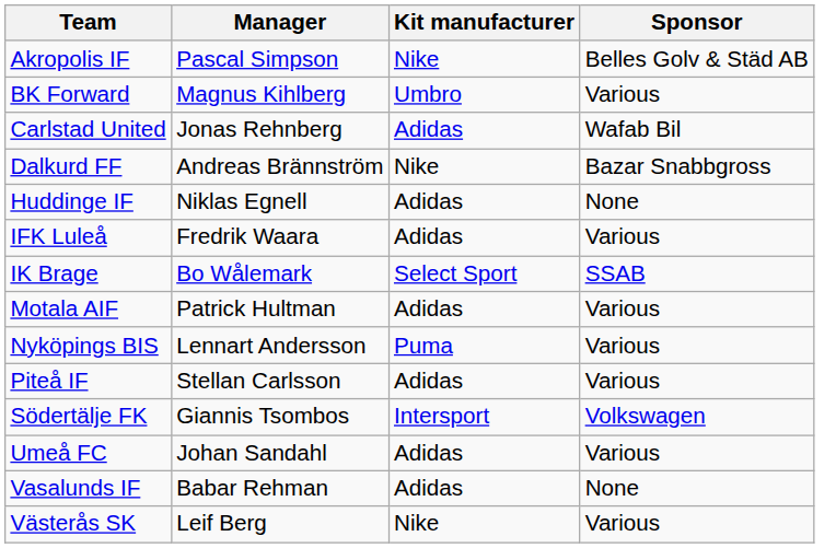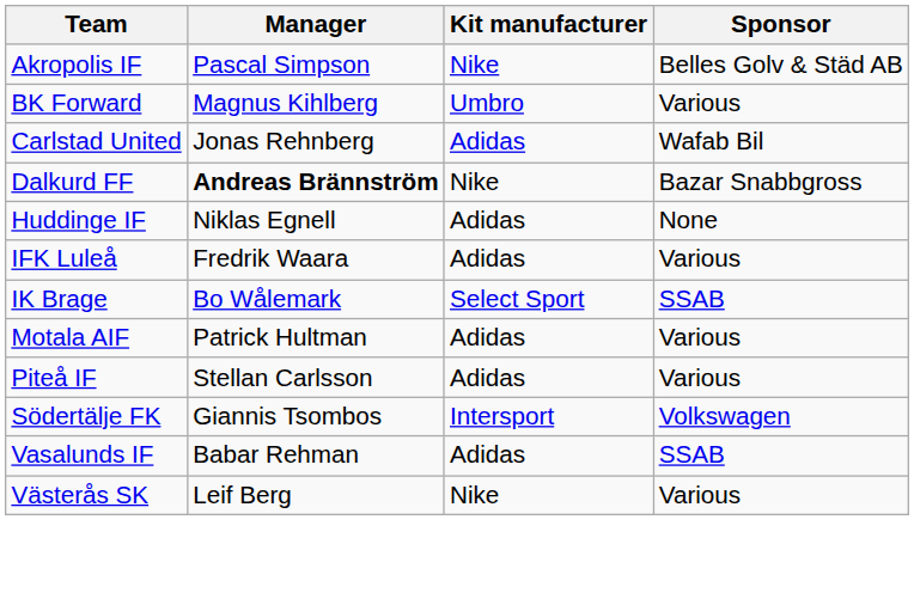Dalkurd FF | Manager: normal -> bold
- row: Nyköpings BIS | Lennart Andersson | Puma | Various
- row: Umeå FC | Johan Sandahl | Adidas | Various
Vasalunds IF | Sponsor: None -> SSAB
